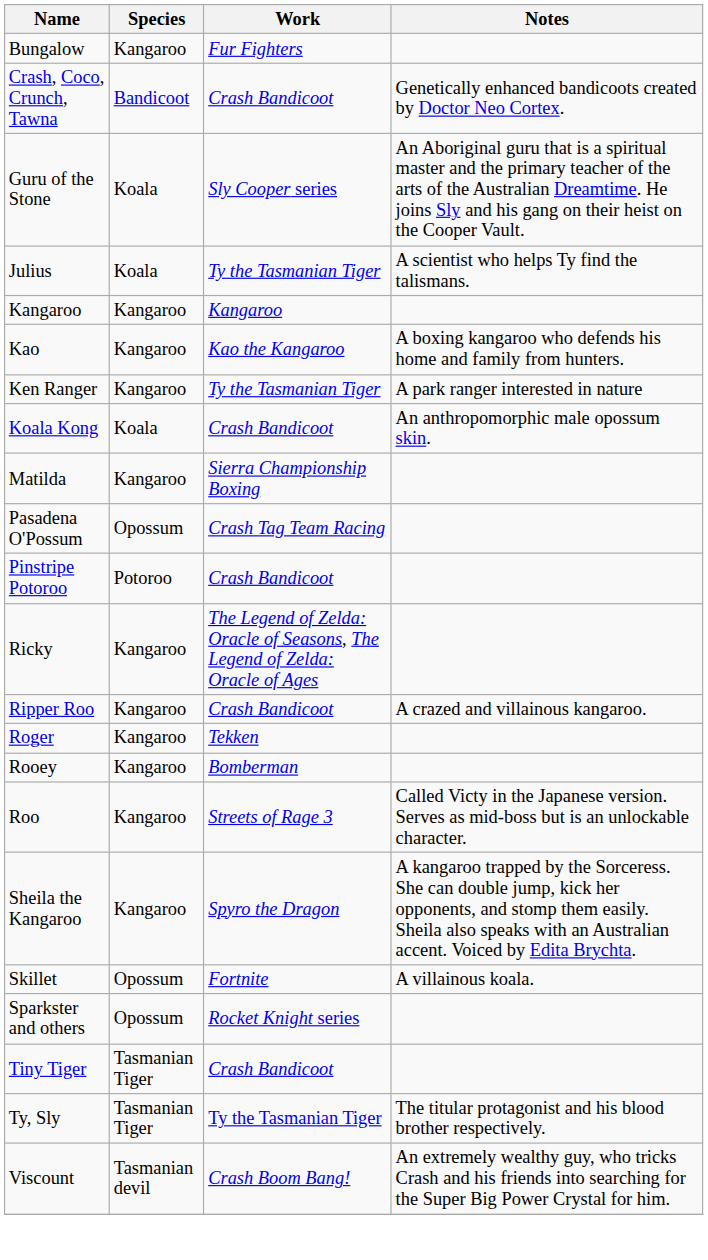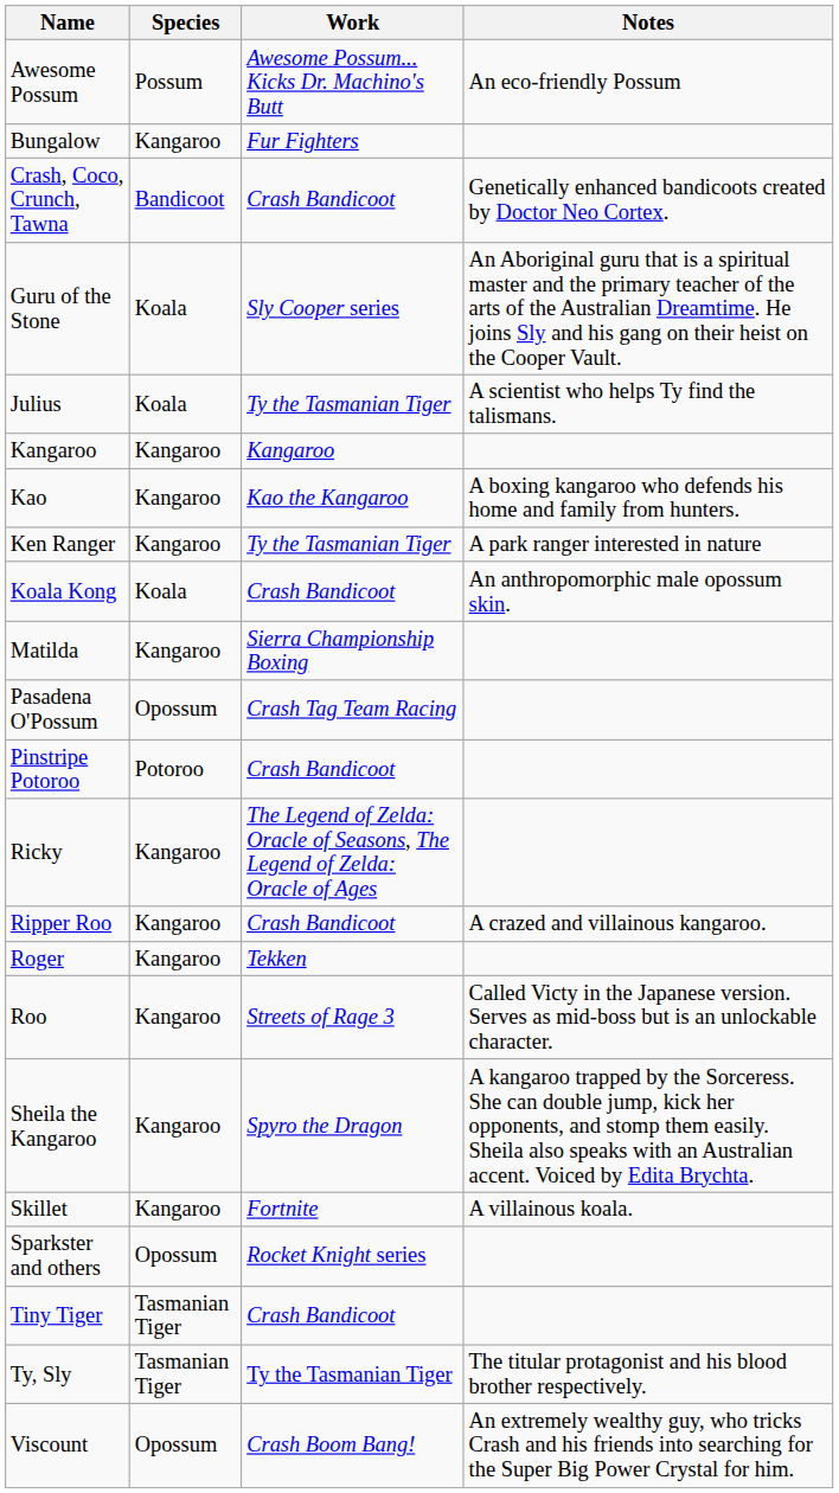+ row: Awesome Possum | Possum | Awesome Possum... Kicks Dr. Machino's Butt | An eco-friendly Possum
- row: Rooey | Kangaroo | Bomberman
Skillet | Species: Opossum -> Kangaroo
Viscount | Species: Tasmanian devil -> Opossum
